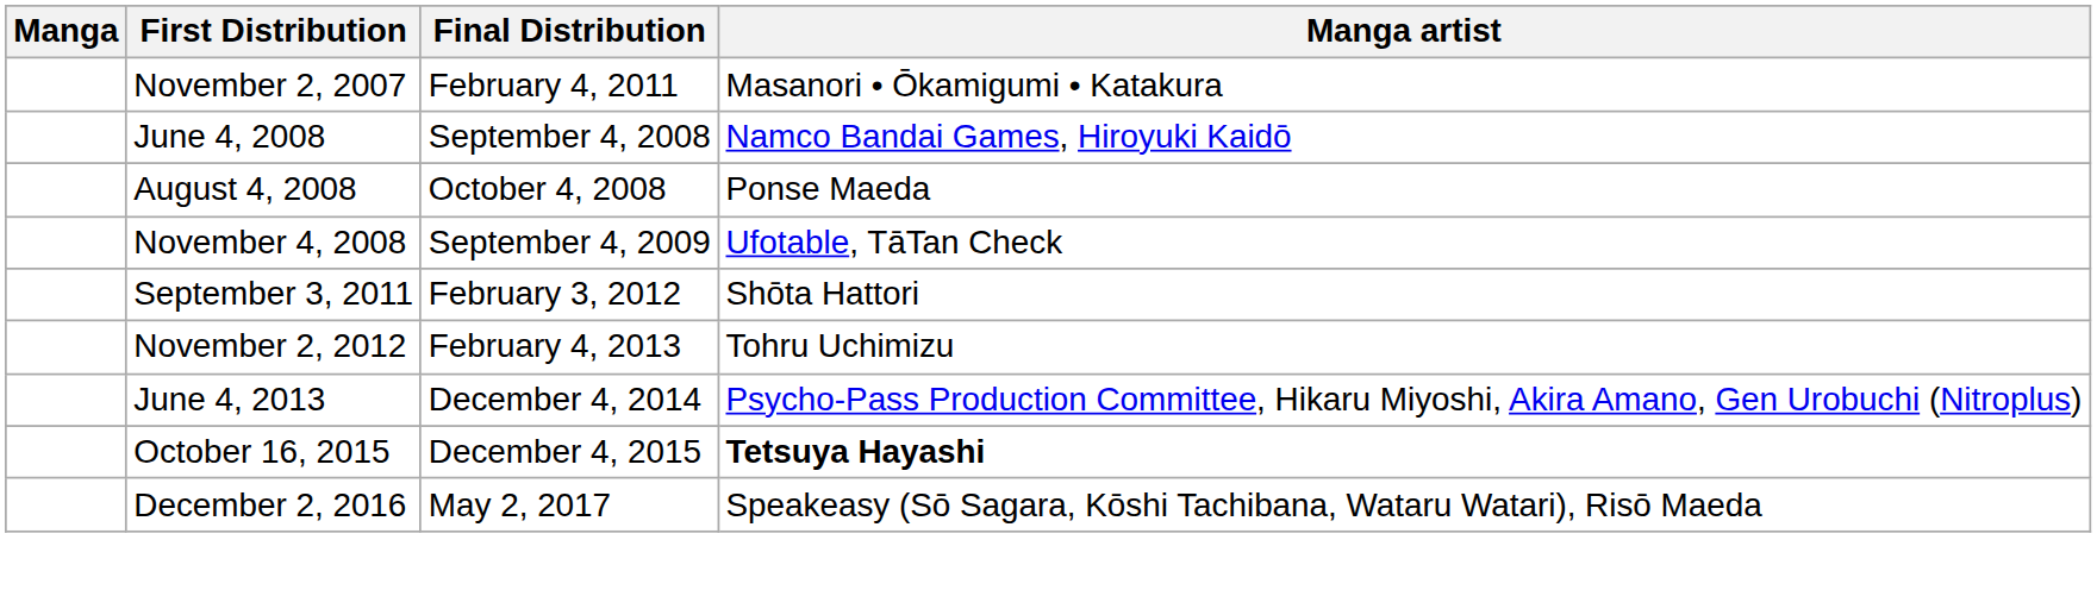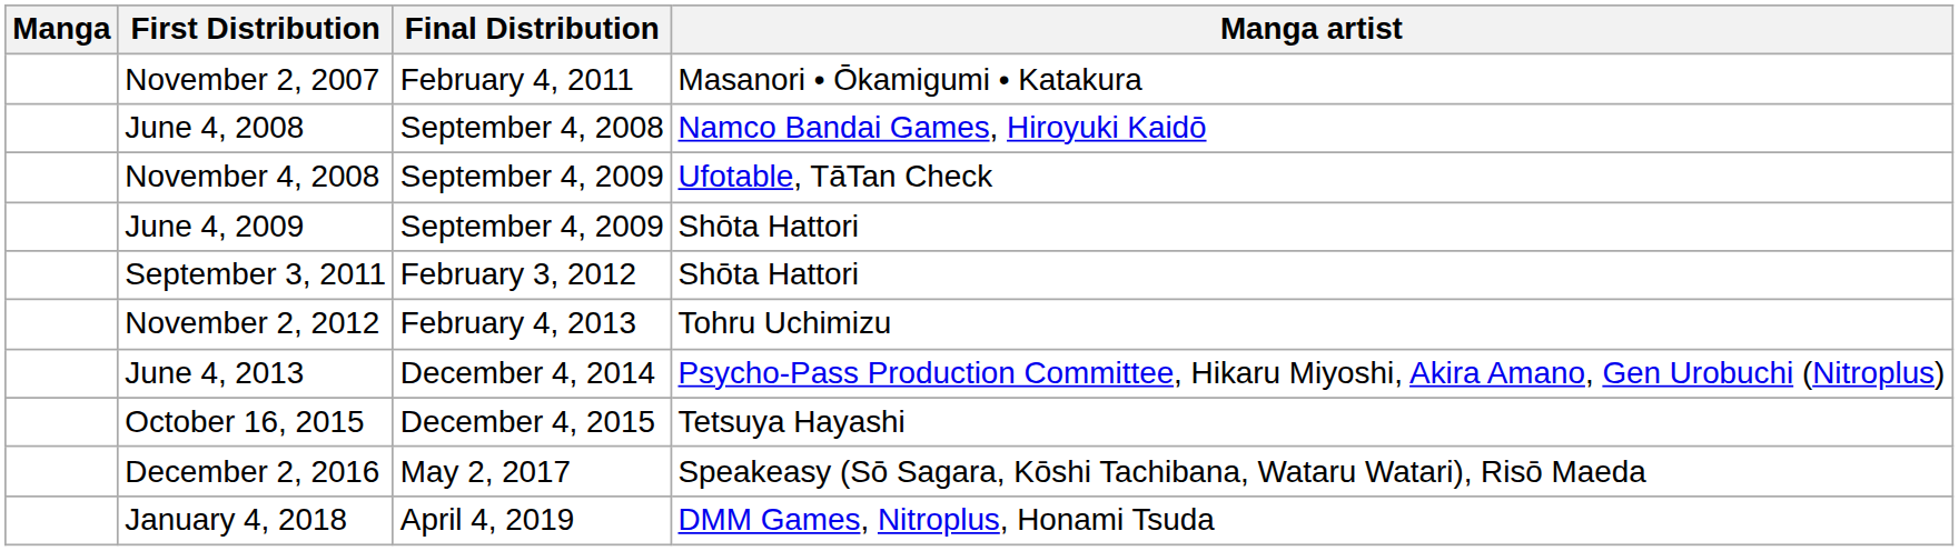- row: August 4, 2008 | October 4, 2008 | Ponse Maeda
+ row: June 4, 2009 | September 4, 2009 | Shōta Hattori
October 16, 2015 | Manga artist: bold -> normal
+ row: January 4, 2018 | April 4, 2019 | DMM Games, Nitroplus, Honami Tsuda
